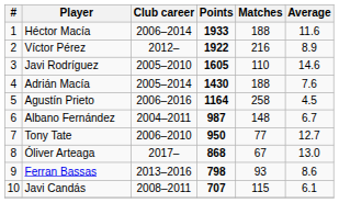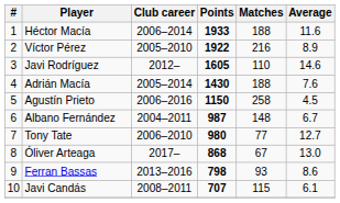Víctor Pérez | Club career: 2012– -> 2005–2010
Javi Rodríguez | Club career: 2005–2010 -> 2012–
Agustín Prieto | Points: 1164 -> 1150
Tony Tate | Points: 950 -> 980
